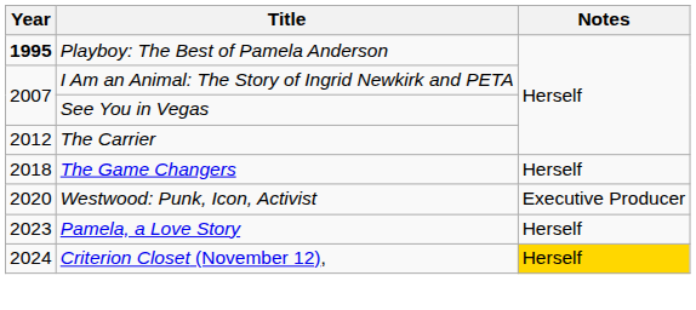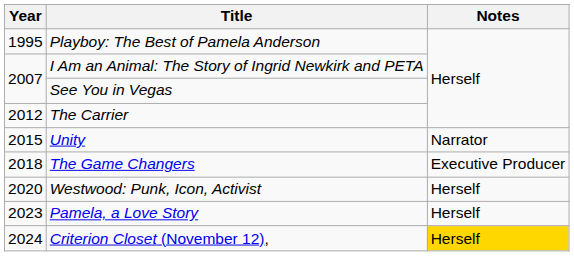Playboy: The Best of Pamela Anderson | Year: bold -> normal
+ row: 2015 | Unity | Narrator
The Game Changers | Notes: Herself -> Executive Producer
Westwood: Punk, Icon, Activist | Notes: Executive Producer -> Herself
